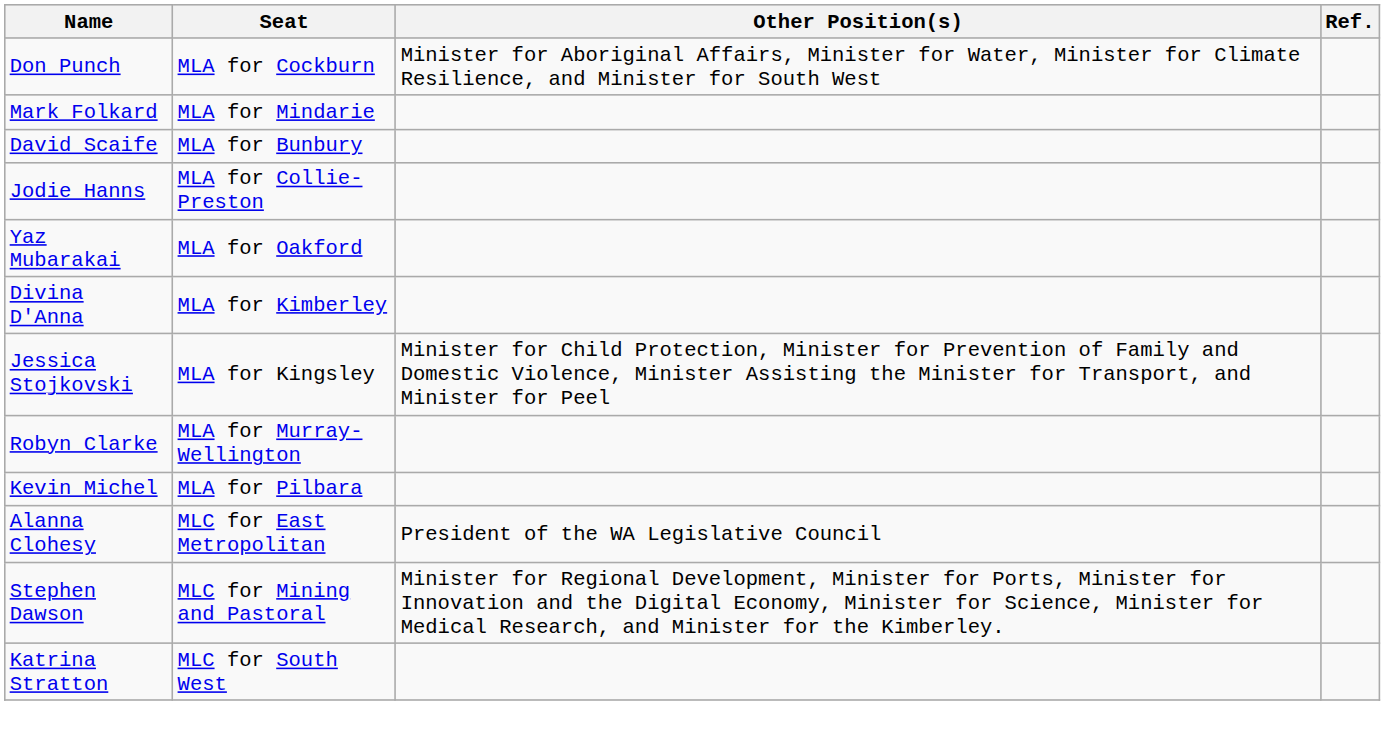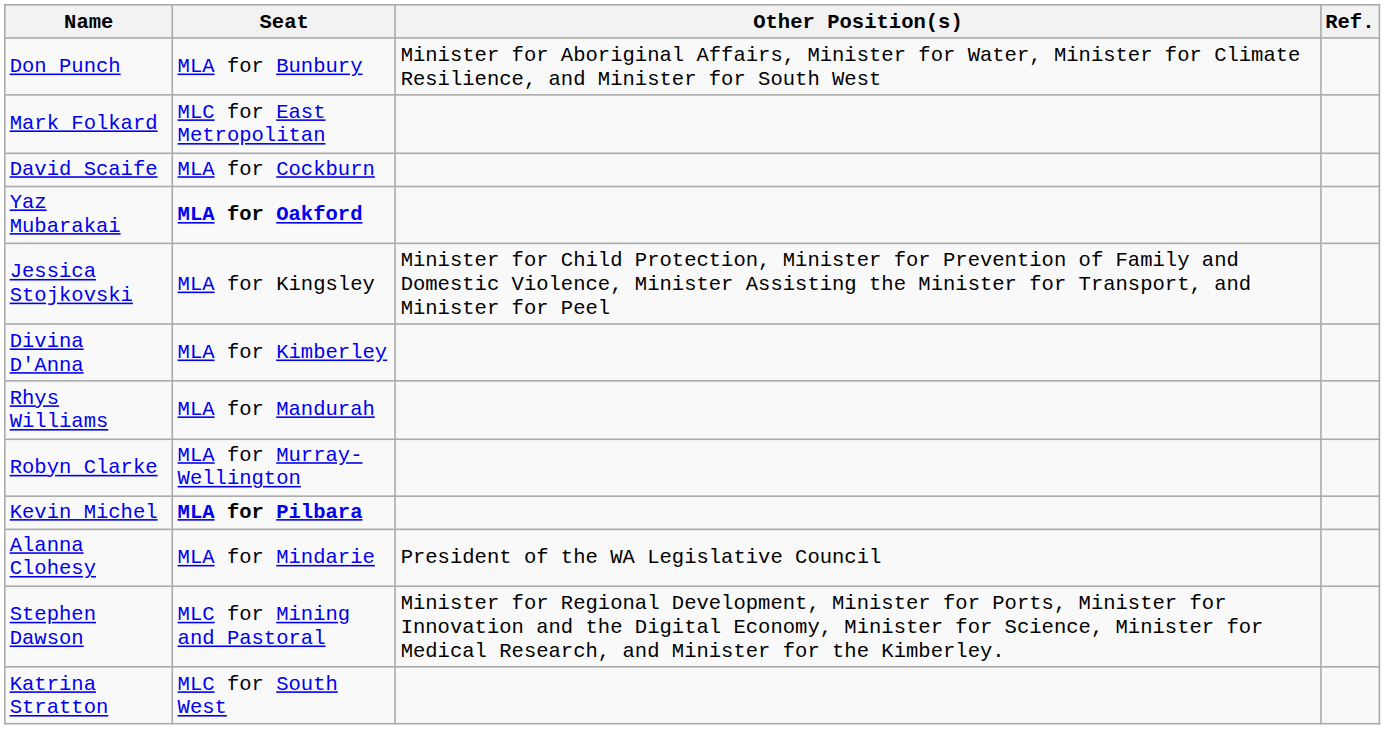Don Punch | Seat: MLA for Cockburn -> MLA for Bunbury
Mark Folkard | Seat: MLA for Mindarie -> MLC for East Metropolitan
David Scaife | Seat: MLA for Bunbury -> MLA for Cockburn
- row: Jodie Hanns | MLA for Collie-Preston
Yaz Mubarakai | Seat: normal -> bold
rows swapped: Divina D'Anna <-> Jessica Stojkovski
+ row: Rhys Williams | MLA for Mandurah
Kevin Michel | Seat: normal -> bold
Alanna Clohesy | Seat: MLC for East Metropolitan -> MLA for Mindarie
